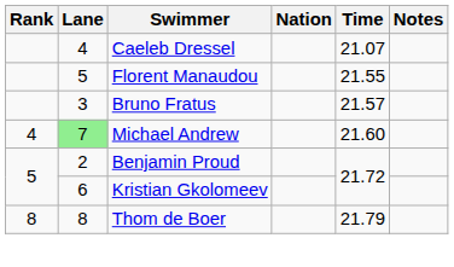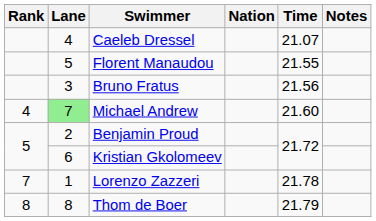Bruno Fratus | Time: 21.57 -> 21.56
+ row: 7 | 1 | Lorenzo Zazzeri | 21.78
